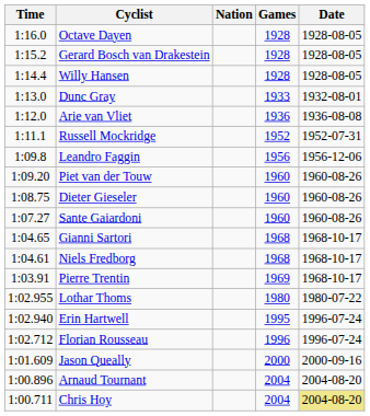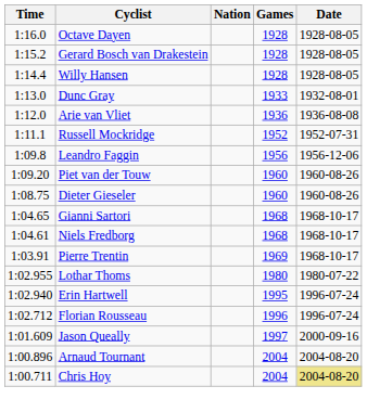- row: 1:07.27 | Sante Gaiardoni | 1960 | 1960-08-26
Jason Queally | Games: 2000 -> 1997
